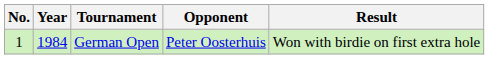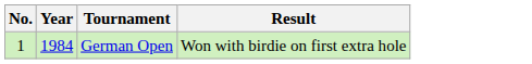- column: Opponent | Peter Oosterhuis
